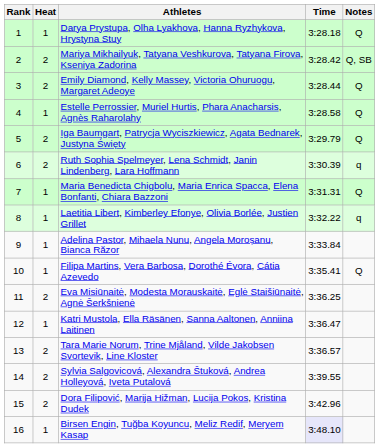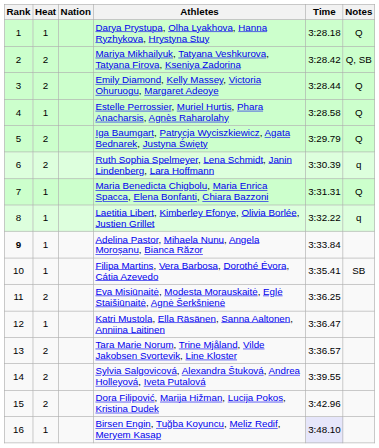+ column: Nation
Adelina Pastor, Mihaela Nunu, Angela Moroșanu, Bianca Răzor | Rank: normal -> bold
Filipa Martins, Vera Barbosa, Dorothé Évora, Cátia Azevedo | Notes: Q -> SB
